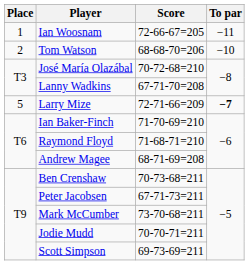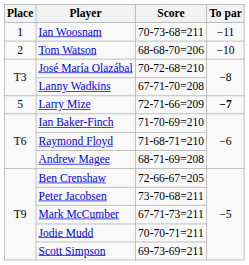Ian Woosnam | Score: 72-66-67=205 -> 70-73-68=211
Ben Crenshaw | Score: 70-73-68=211 -> 72-66-67=205
Peter Jacobsen | Score: 67-71-73=211 -> 73-70-68=211
Mark McCumber | Score: 73-70-68=211 -> 67-71-73=211
